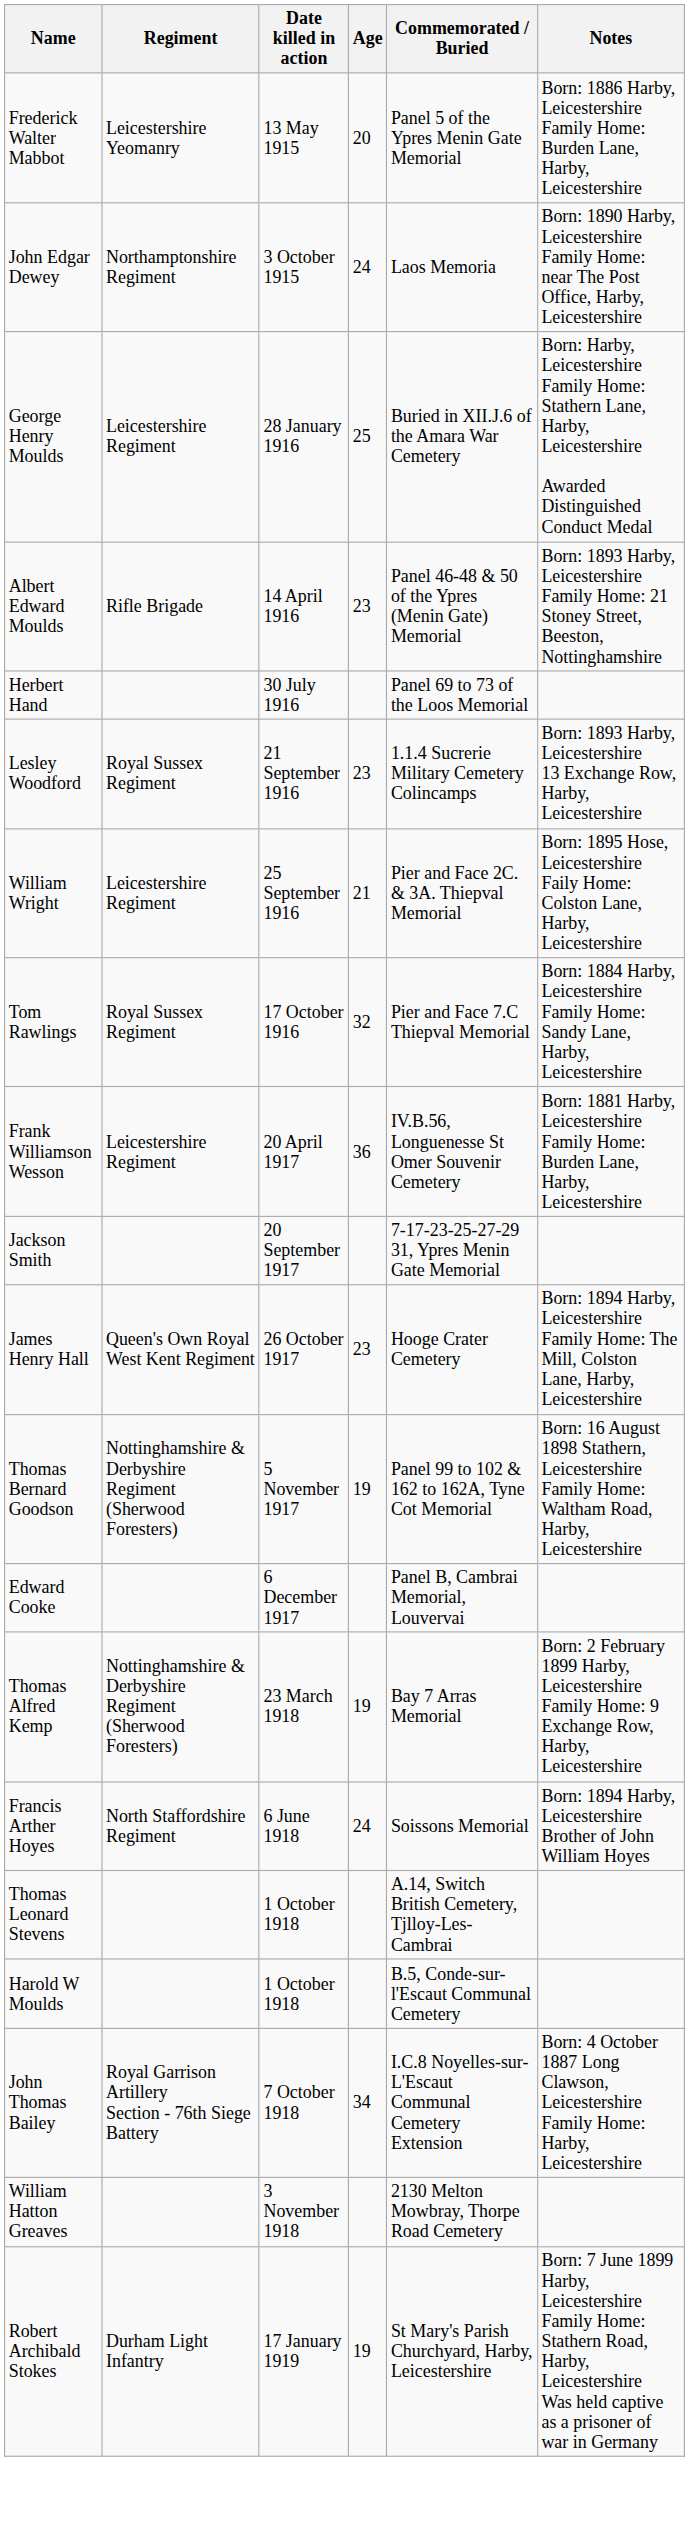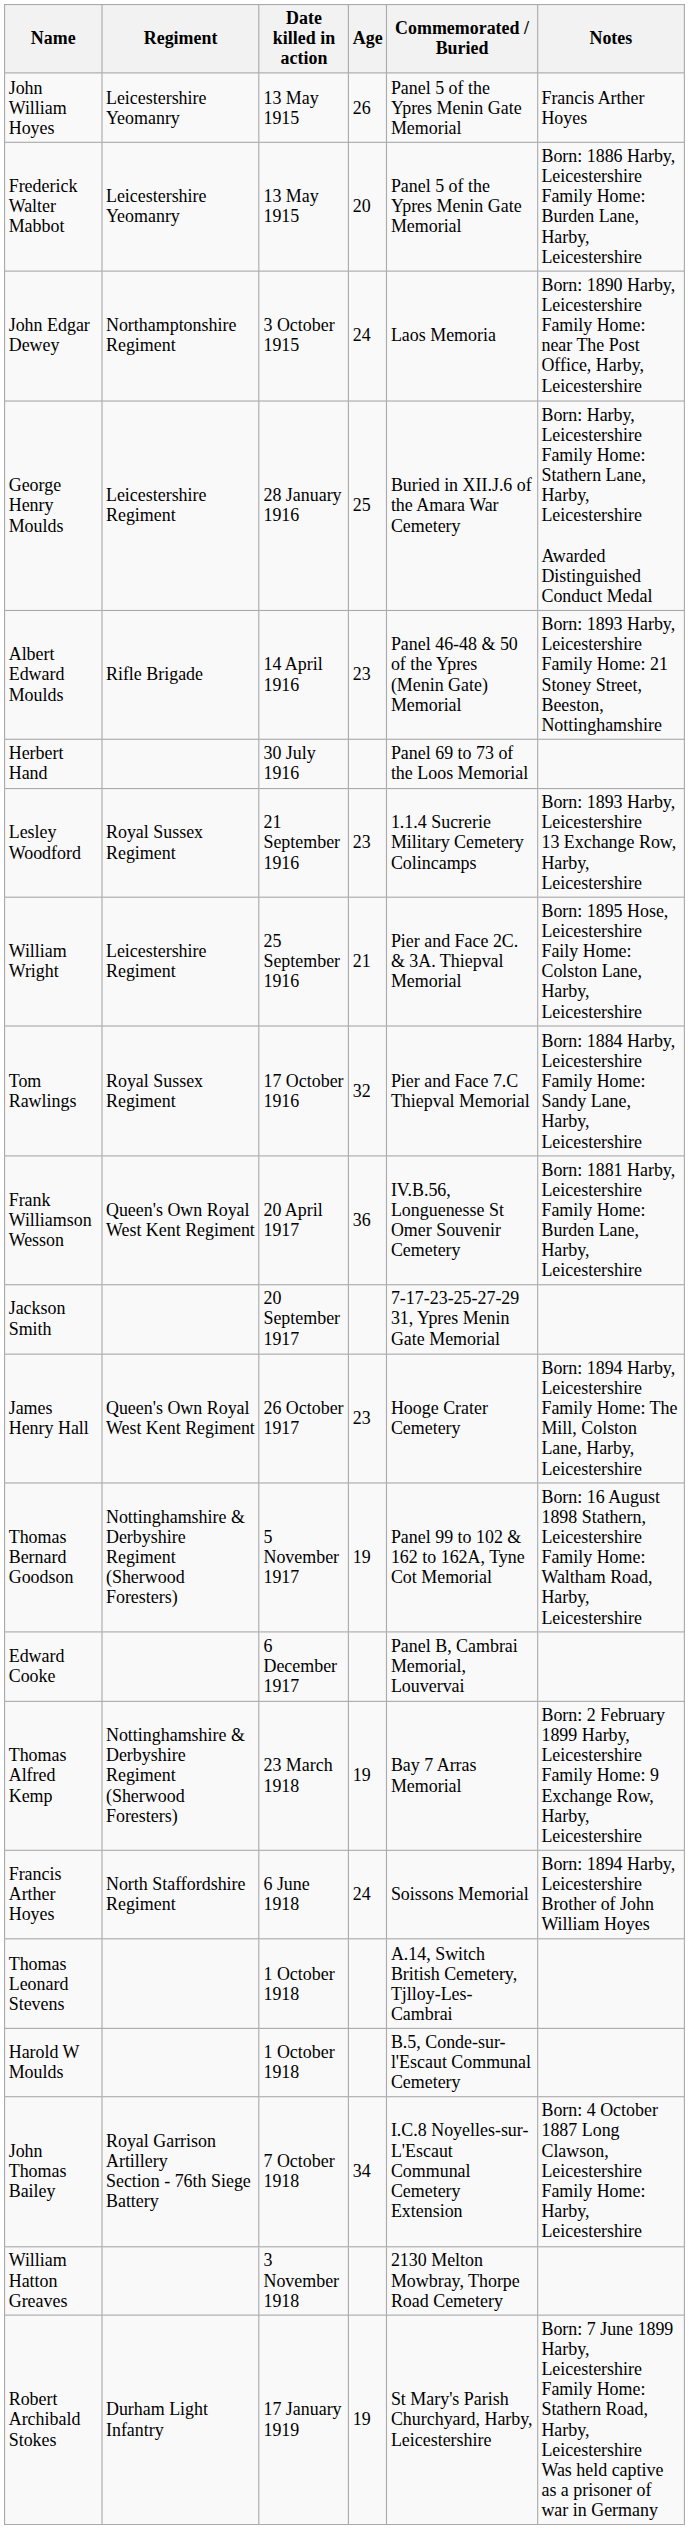+ row: John William Hoyes | Leicestershire Yeomanry | 13 May 1915 | 26 | Panel 5 of the Ypres Menin Gate Memorial | Francis Arther Hoyes
Frank Williamson Wesson | Regiment: Leicestershire Regiment -> Queen's Own Royal West Kent Regiment
